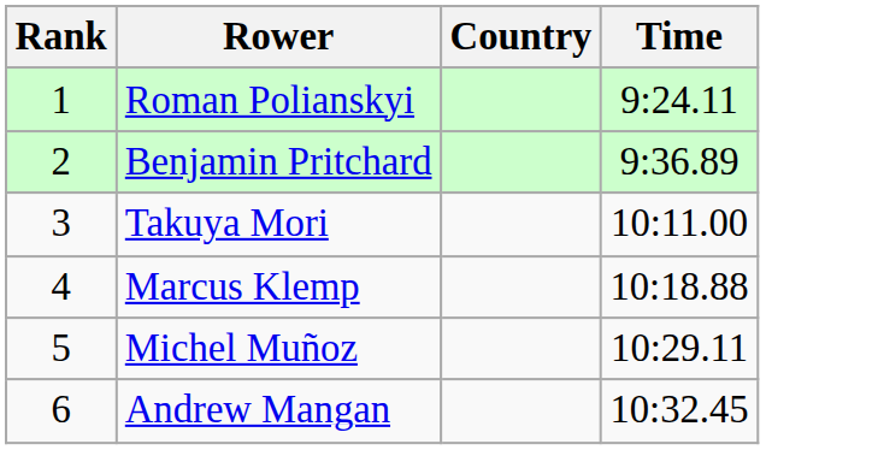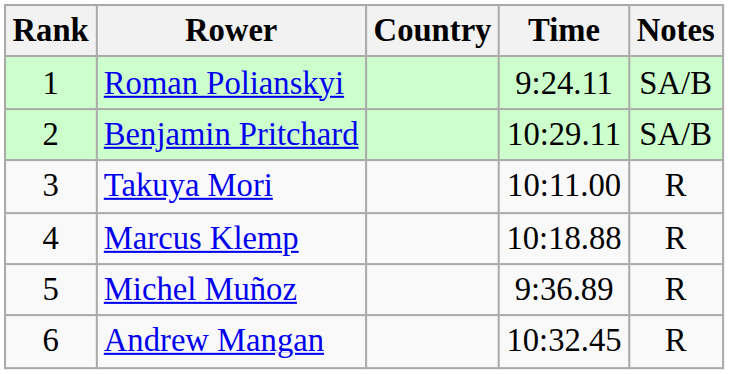+ column: Notes | SA/B | SA/B | R | R | R | R
Benjamin Pritchard | Time: 9:36.89 -> 10:29.11
Michel Muñoz | Time: 10:29.11 -> 9:36.89
